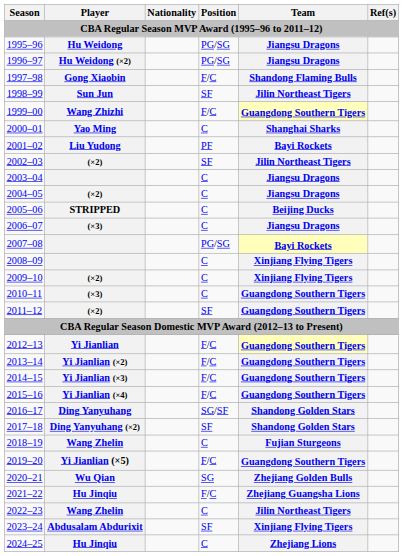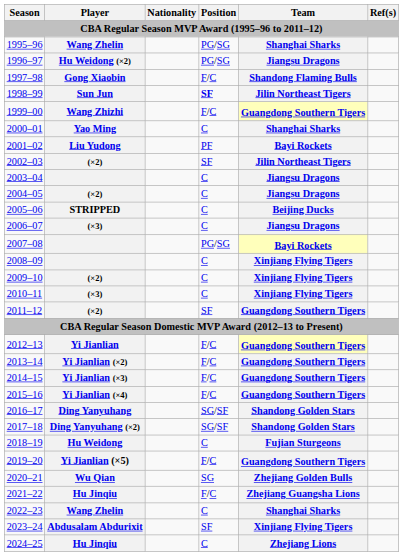1995–96 | Player: Hu Weidong -> Wang Zhelin
1995–96 | Team: Jiangsu Dragons -> Shanghai Sharks
1998–99 | Position: normal -> bold
2010–11 | Team: Guangdong Southern Tigers -> Xinjiang Flying Tigers
2017–18 | Position: SF -> SG/SF
2018–19 | Player: Wang Zhelin -> Hu Weidong
2022–23 | Team: Jilin Northeast Tigers -> Shanghai Sharks
